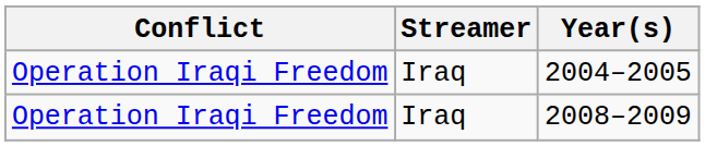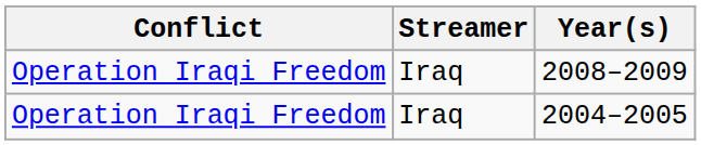rows swapped: 2004–2005 <-> 2008–2009
